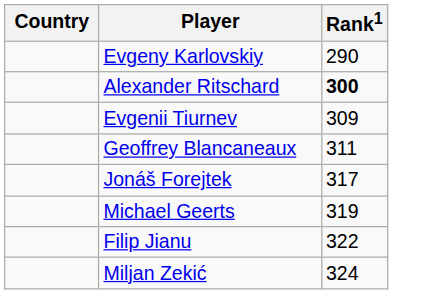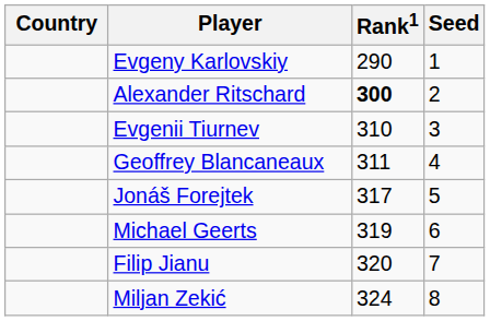+ column: Seed | 1 | 2 | 3 | 4 | 5 | 6 | 7 | 8
Evgenii Tiurnev | Rank1: 309 -> 310
Filip Jianu | Rank1: 322 -> 320
